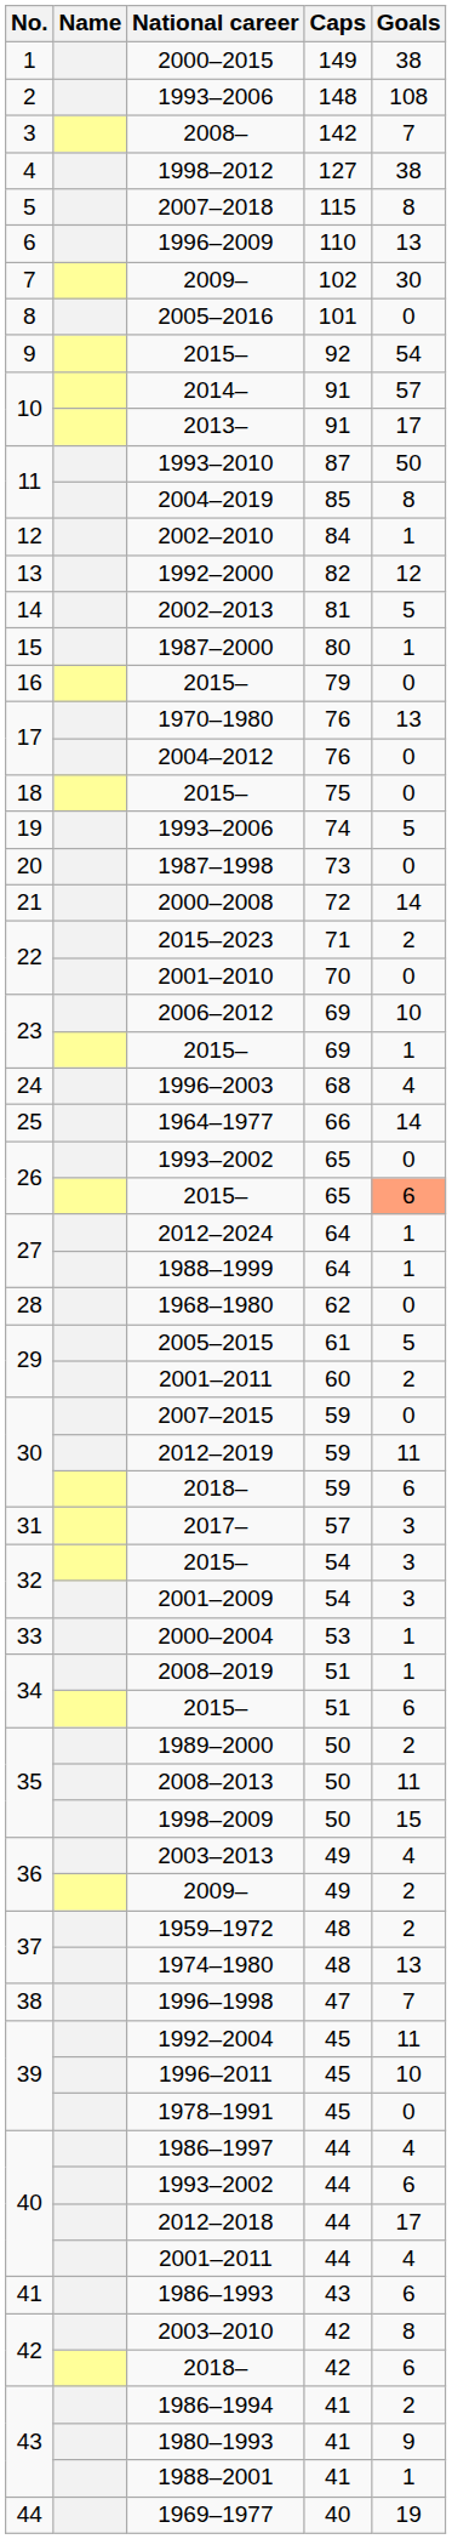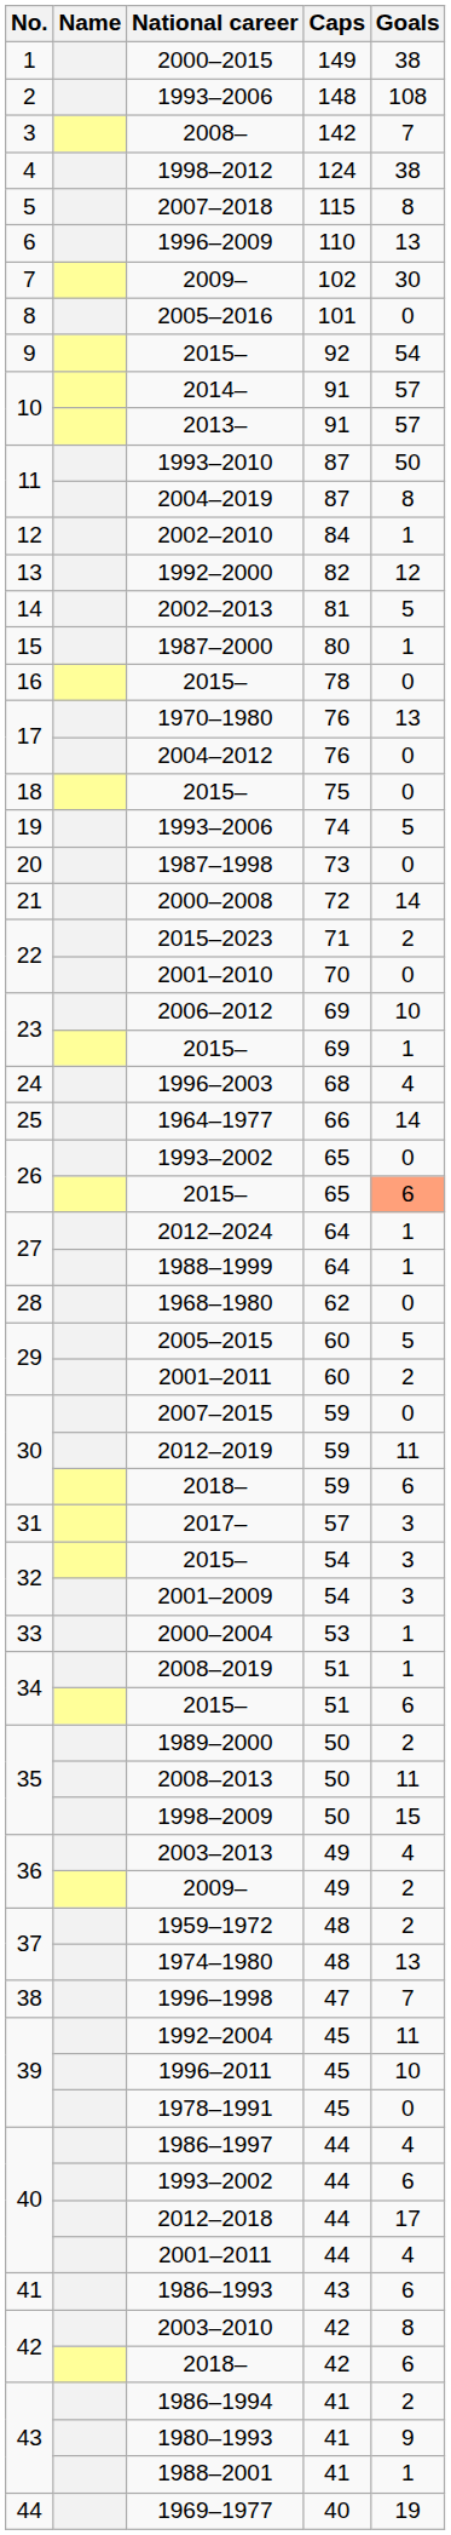1998–2012 | Caps: 127 -> 124
2013– | Goals: 17 -> 57
2004–2019 | Caps: 85 -> 87
16 / 2015– | Caps: 79 -> 78
2005–2015 | Caps: 61 -> 60
